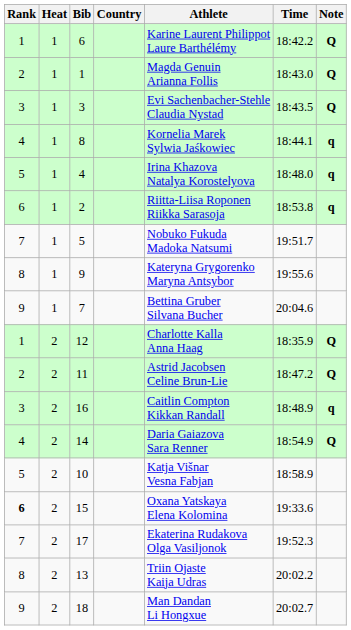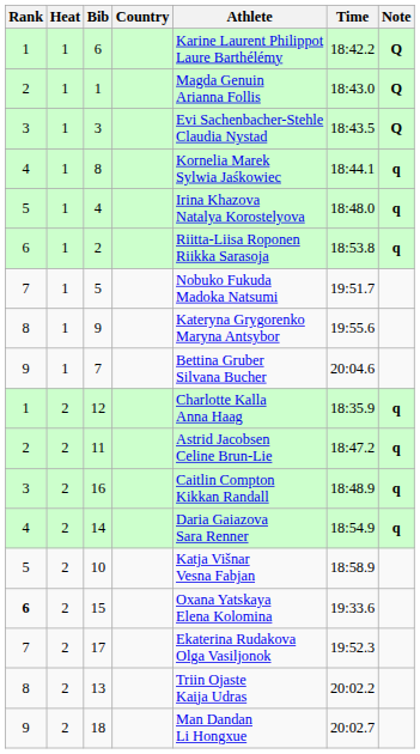12 | Note: Q -> q
11 | Note: Q -> q
14 | Note: Q -> q
